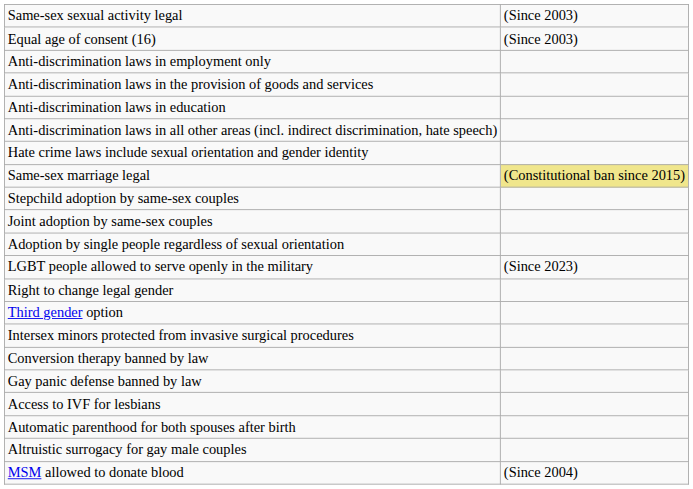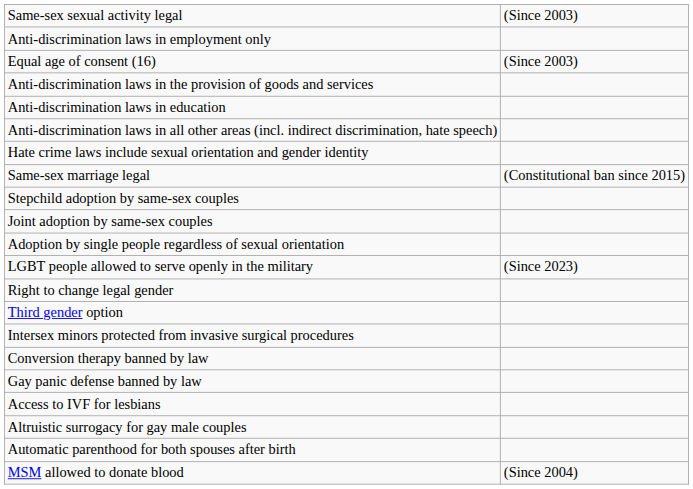rows swapped: Equal age of consent (16) <-> Anti-discrimination laws in employment only
Same-sex marriage legal | column 2: khaki background -> no background
rows swapped: Automatic parenthood for both spouses after birth <-> Altruistic surrogacy for gay male couples
